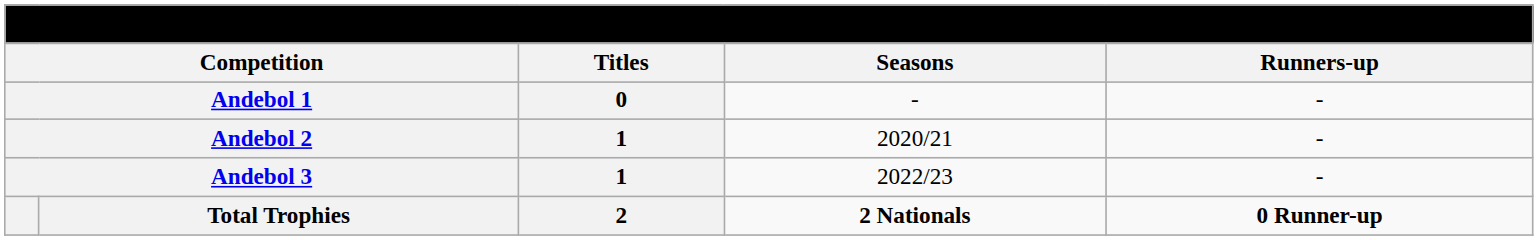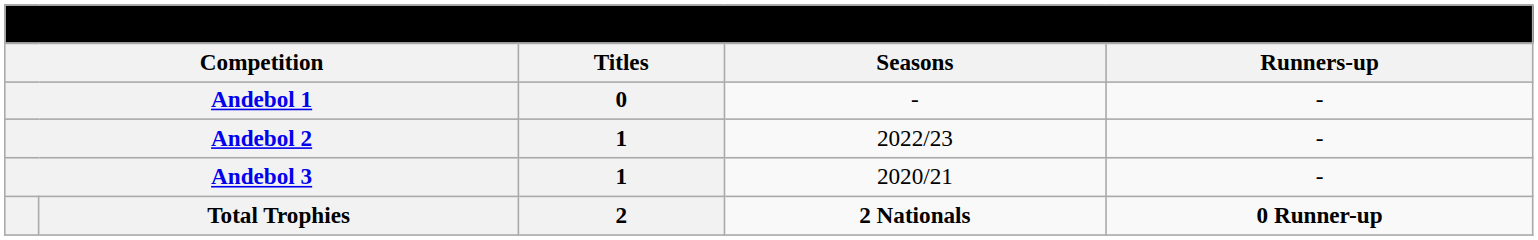Andebol 2 | Seasons: 2020/21 -> 2022/23
Andebol 3 | Seasons: 2022/23 -> 2020/21
